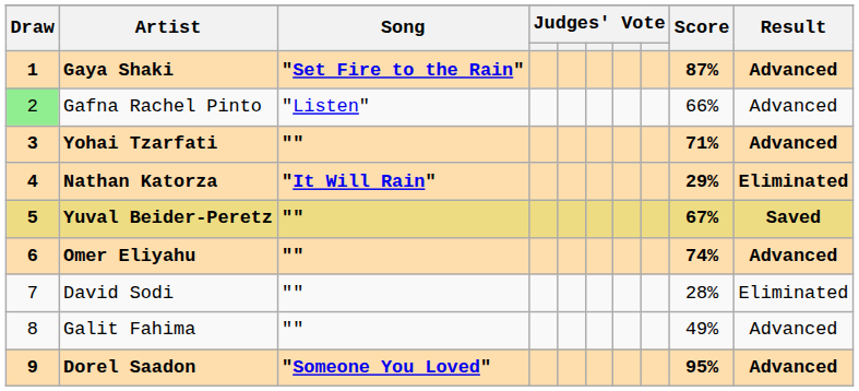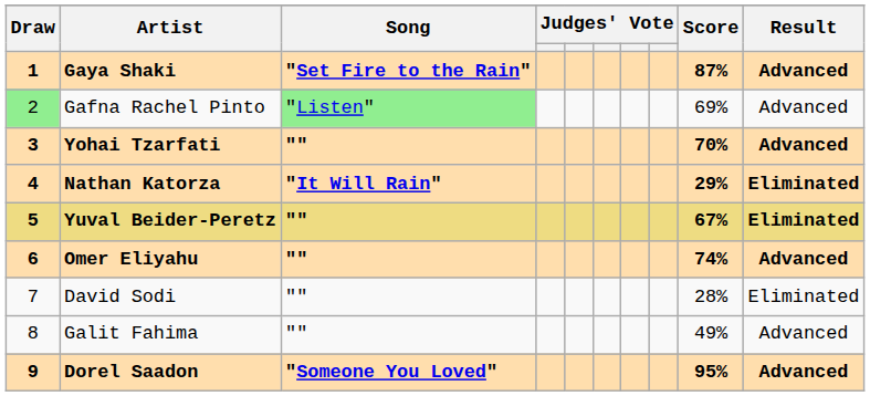Gafna Rachel Pinto | Song: no background -> lightgreen background
Gafna Rachel Pinto | Score: 66% -> 69%
Yohai Tzarfati | Score: 71% -> 70%
Yuval Beider-Peretz | Result: Saved -> Eliminated
